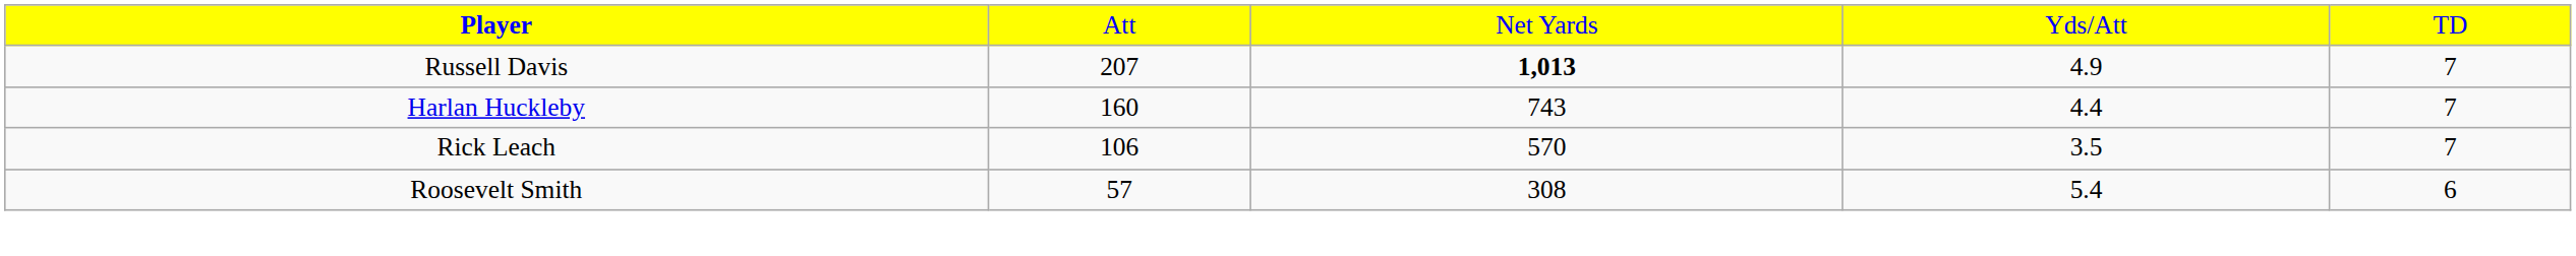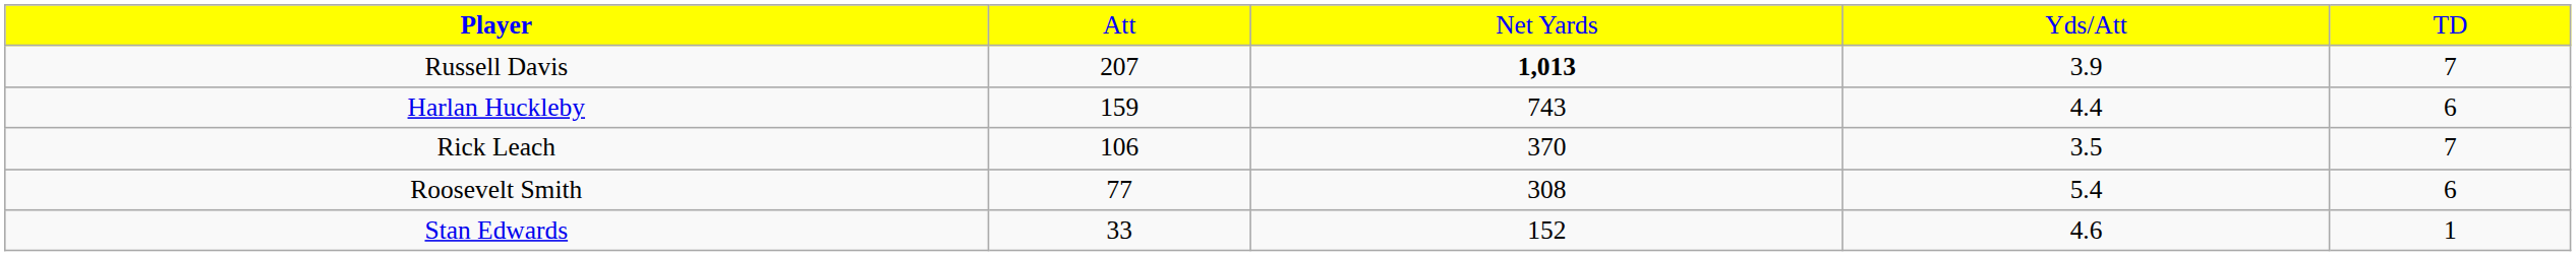Russell Davis | column 4: 4.9 -> 3.9
Harlan Huckleby | column 2: 160 -> 159
Harlan Huckleby | column 5: 7 -> 6
Rick Leach | column 3: 570 -> 370
Roosevelt Smith | column 2: 57 -> 77
+ row: Stan Edwards | 33 | 152 | 4.6 | 1
